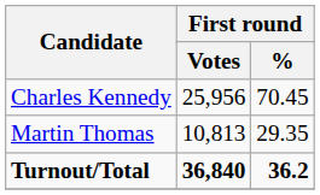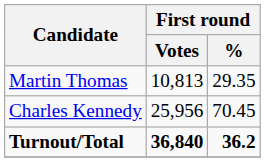rows swapped: Charles Kennedy <-> Martin Thomas
